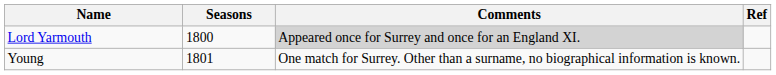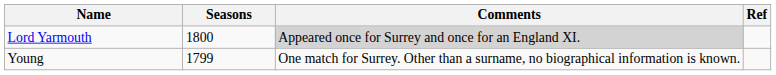Young | Seasons: 1801 -> 1799
